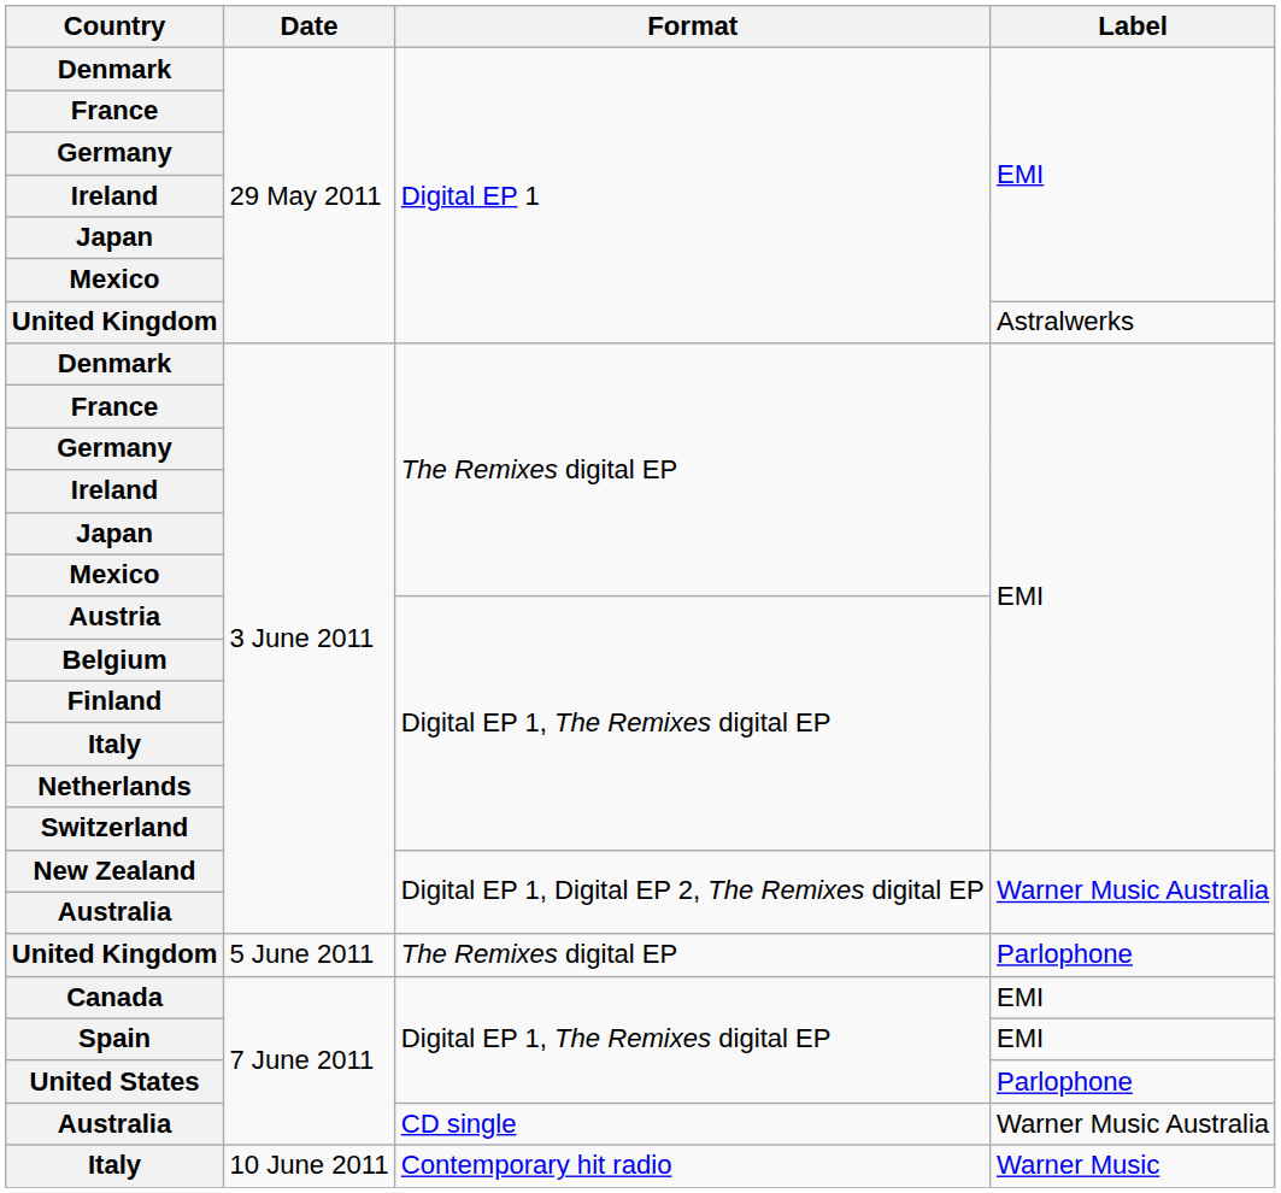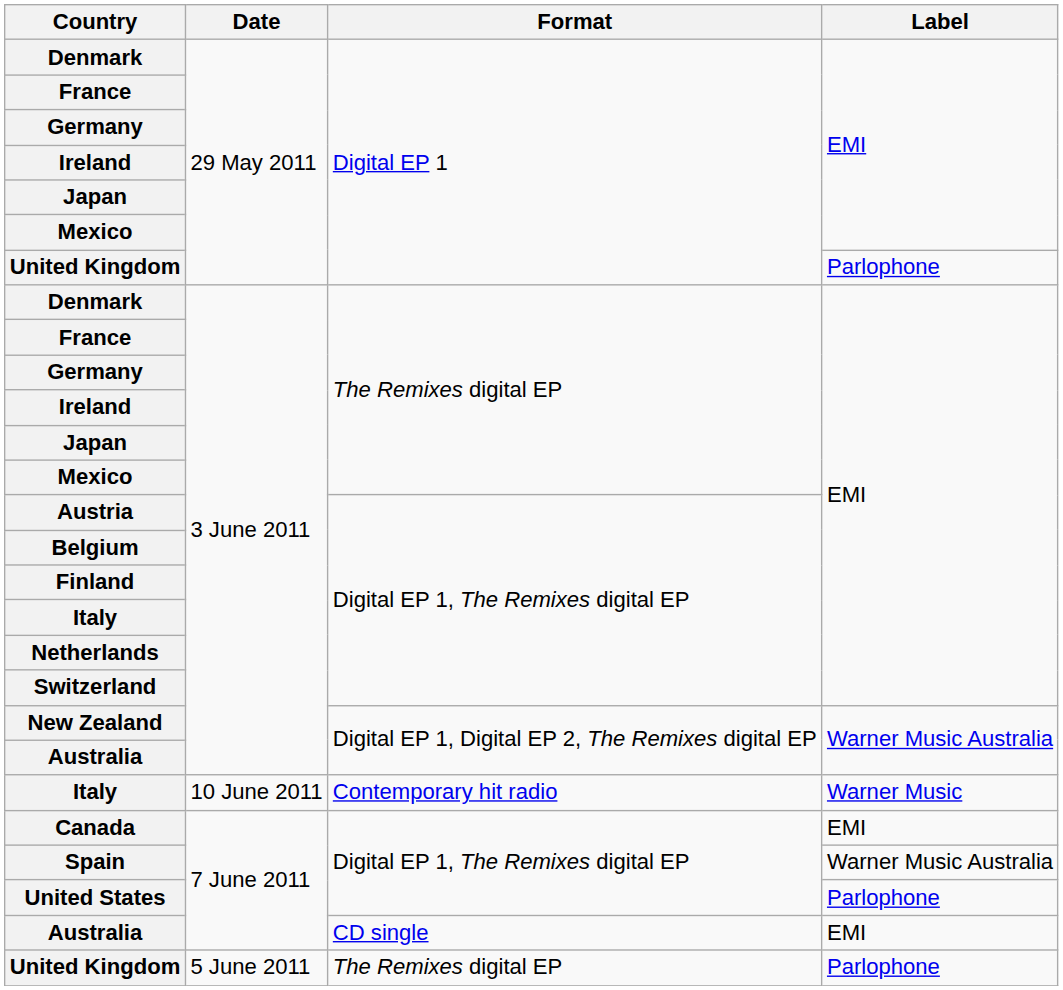United Kingdom / Digital EP 1 | Label: Astralwerks -> Parlophone
rows swapped: United Kingdom / The Remixes digital EP <-> Italy / Contemporary hit radio
Spain | Label: EMI -> Warner Music Australia
Australia / CD single | Label: Warner Music Australia -> EMI
